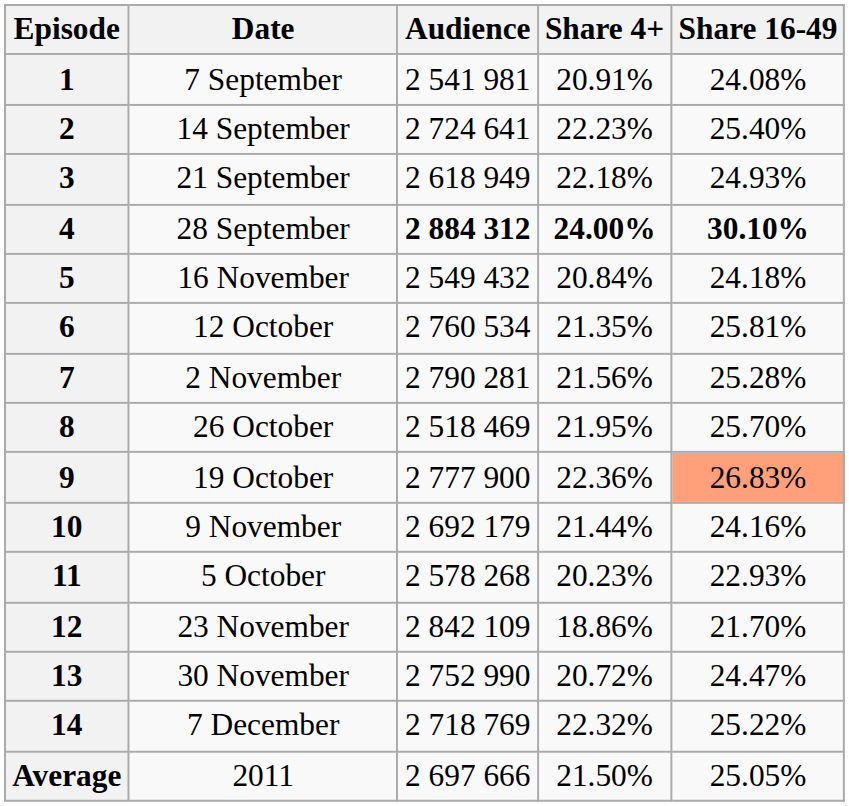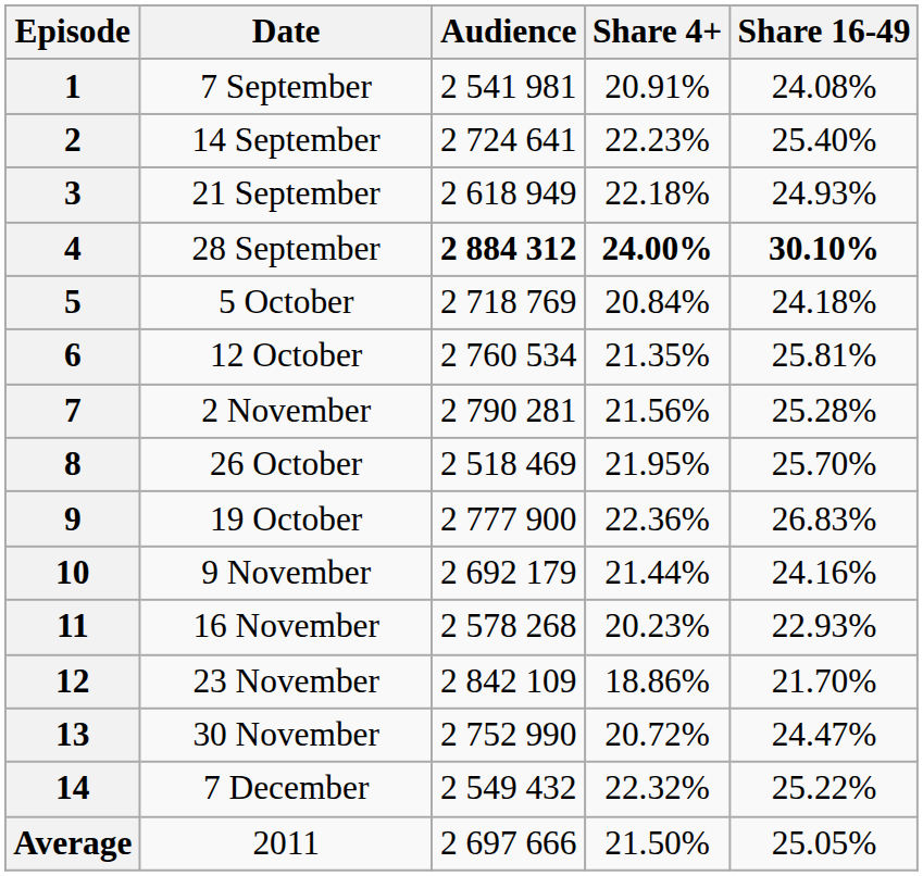5 | Date: 16 November -> 5 October
5 | Audience: 2 549 432 -> 2 718 769
9 | Share 16-49: lightsalmon background -> no background
11 | Date: 5 October -> 16 November
14 | Audience: 2 718 769 -> 2 549 432
